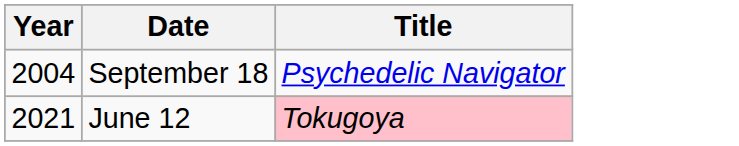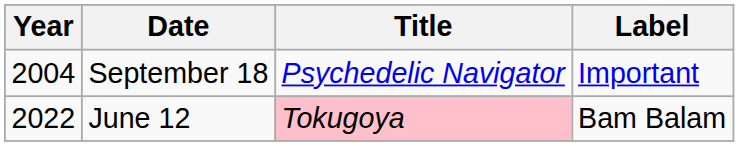+ column: Label | Important | Bam Balam
June 12 | Year: 2021 -> 2022
